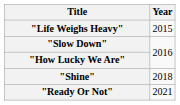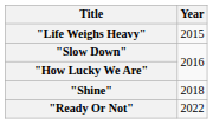"Ready Or Not" | Year: 2021 -> 2022
